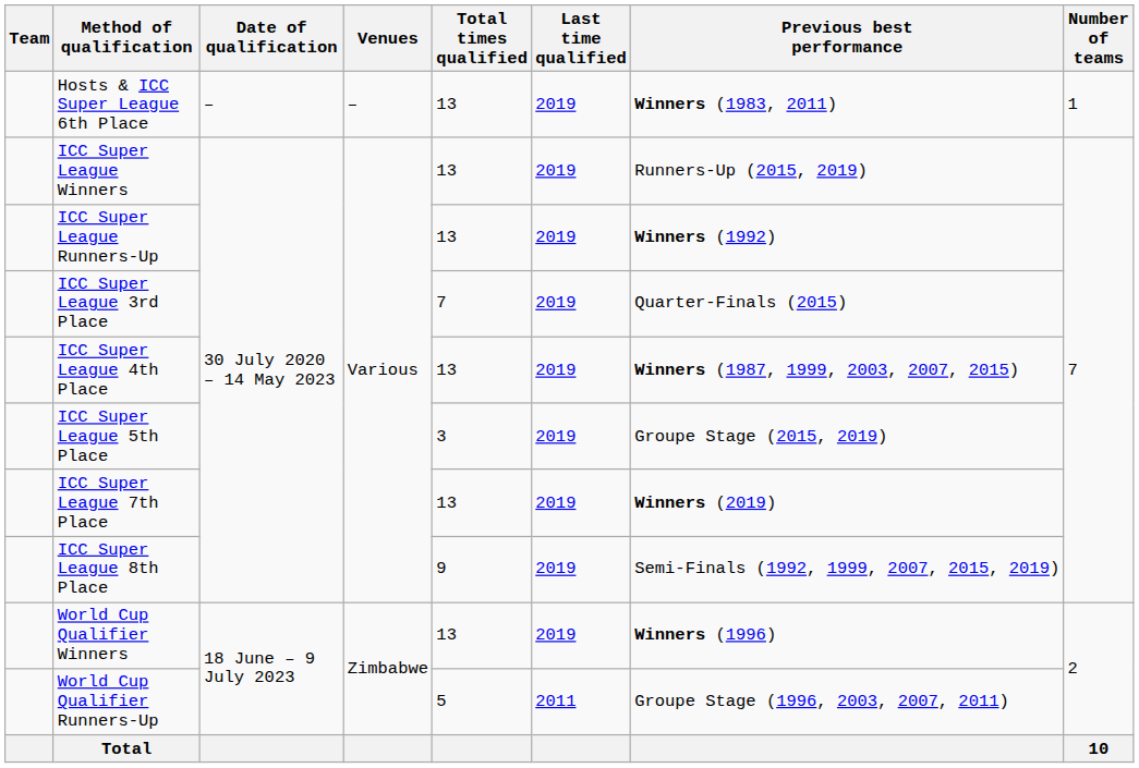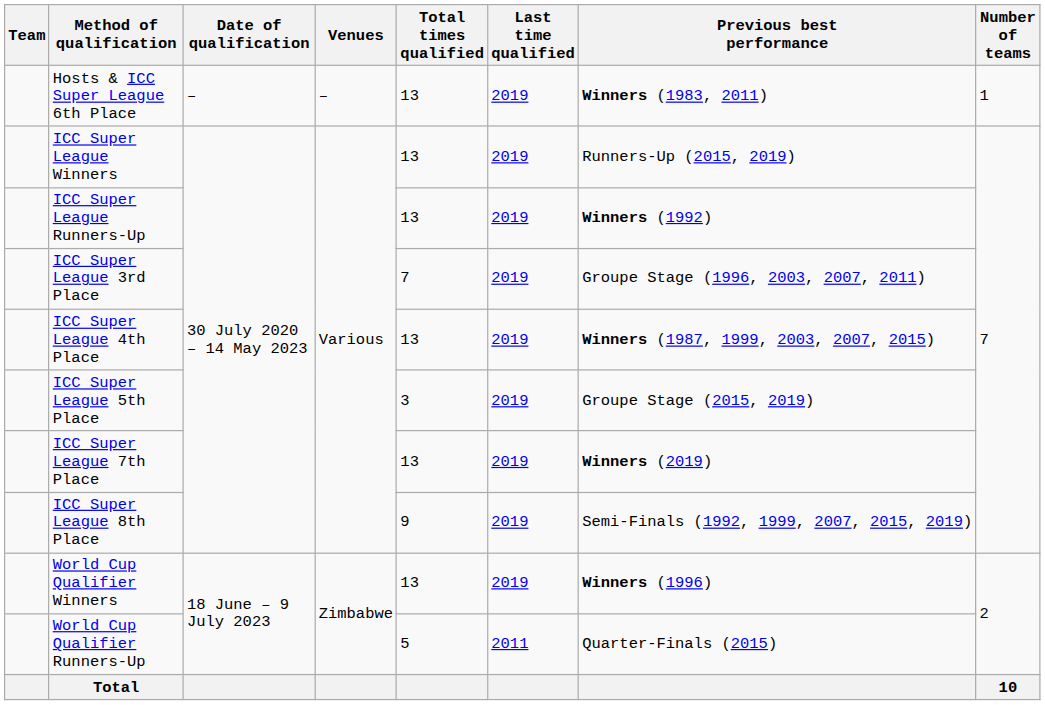ICC Super League 3rd Place | Previous best performance: Quarter-Finals (2015) -> Groupe Stage (1996, 2003, 2007, 2011)
World Cup Qualifier Runners-Up | Previous best performance: Groupe Stage (1996, 2003, 2007, 2011) -> Quarter-Finals (2015)
